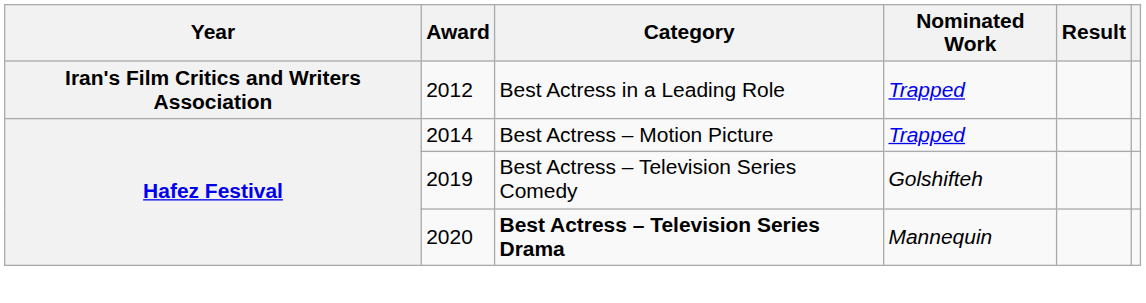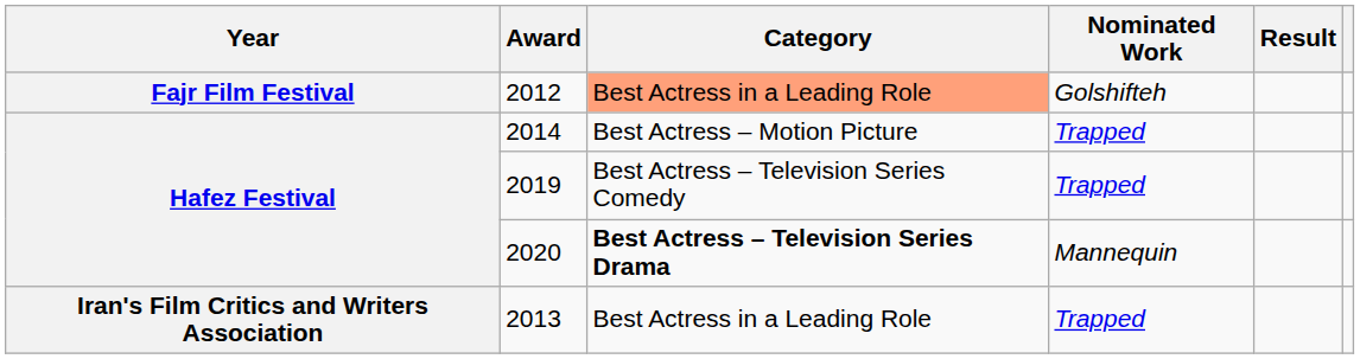2012 | Year: Iran's Film Critics and Writers Association -> Fajr Film Festival
2012 | Category: no background -> lightsalmon background
2012 | Nominated Work: Trapped -> Golshifteh
2019 | Nominated Work: Golshifteh -> Trapped
+ row: Iran's Film Critics and Writers Association | 2013 | Best Actress in a Leading Role | Trapped
